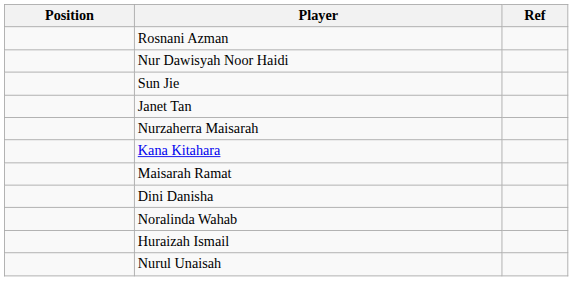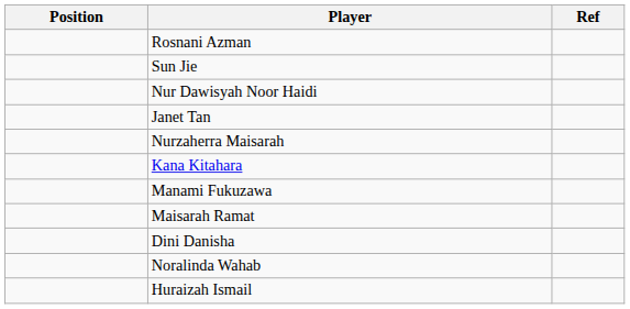rows swapped: Sun Jie <-> Nur Dawisyah Noor Haidi
+ row: Manami Fukuzawa
- row: Nurul Unaisah
